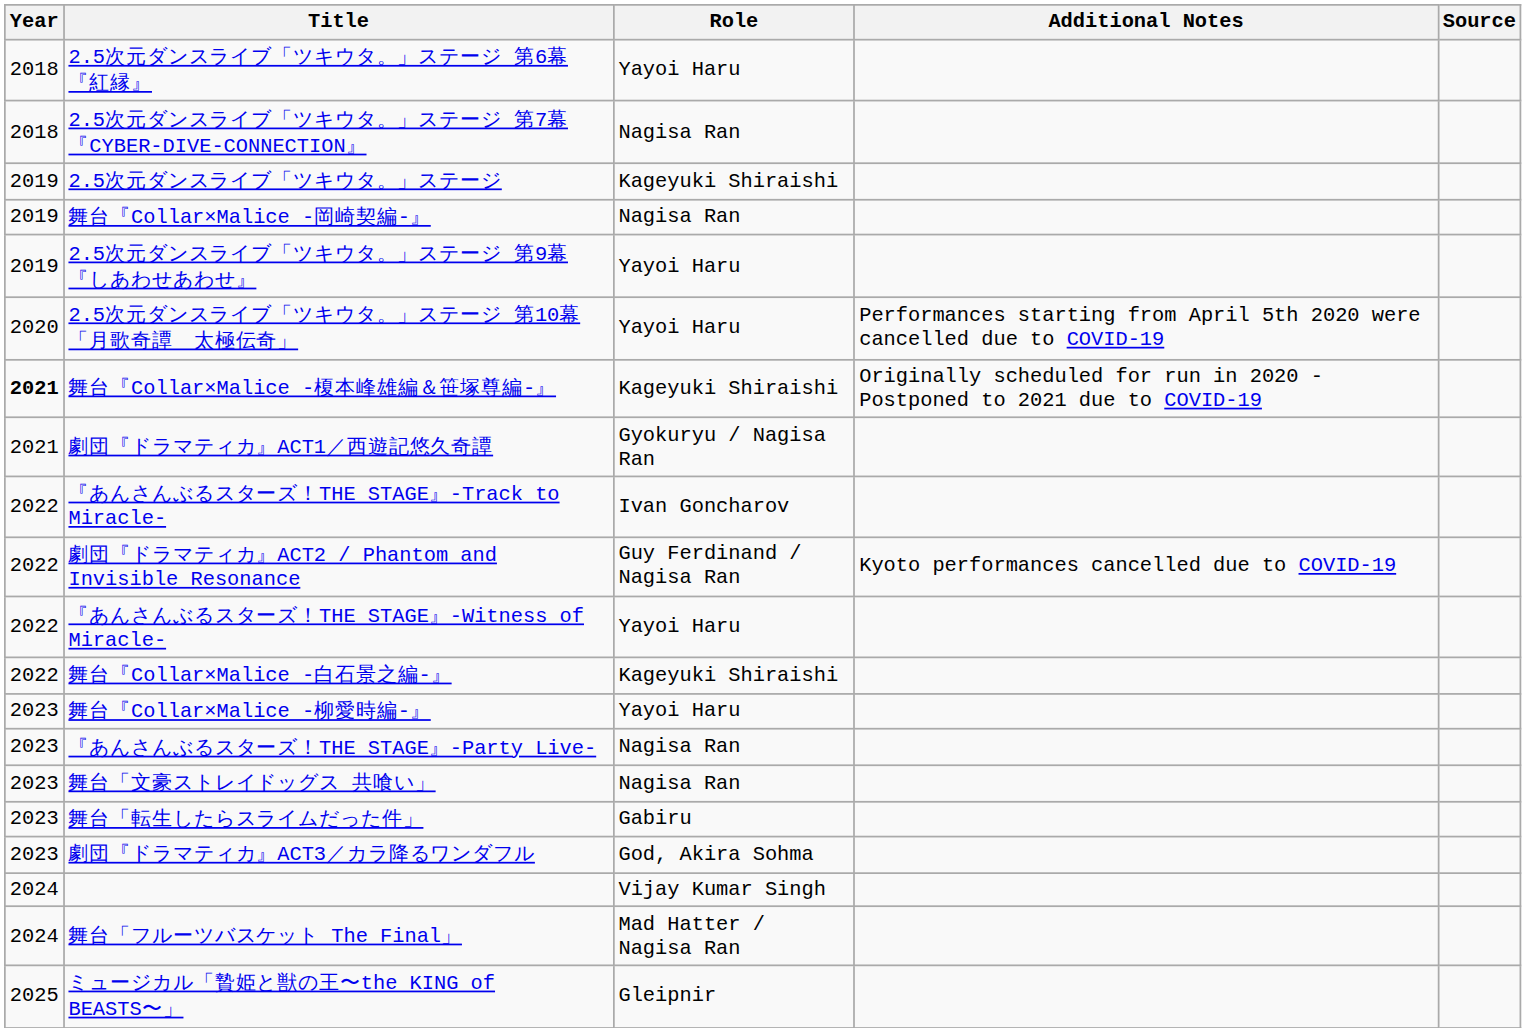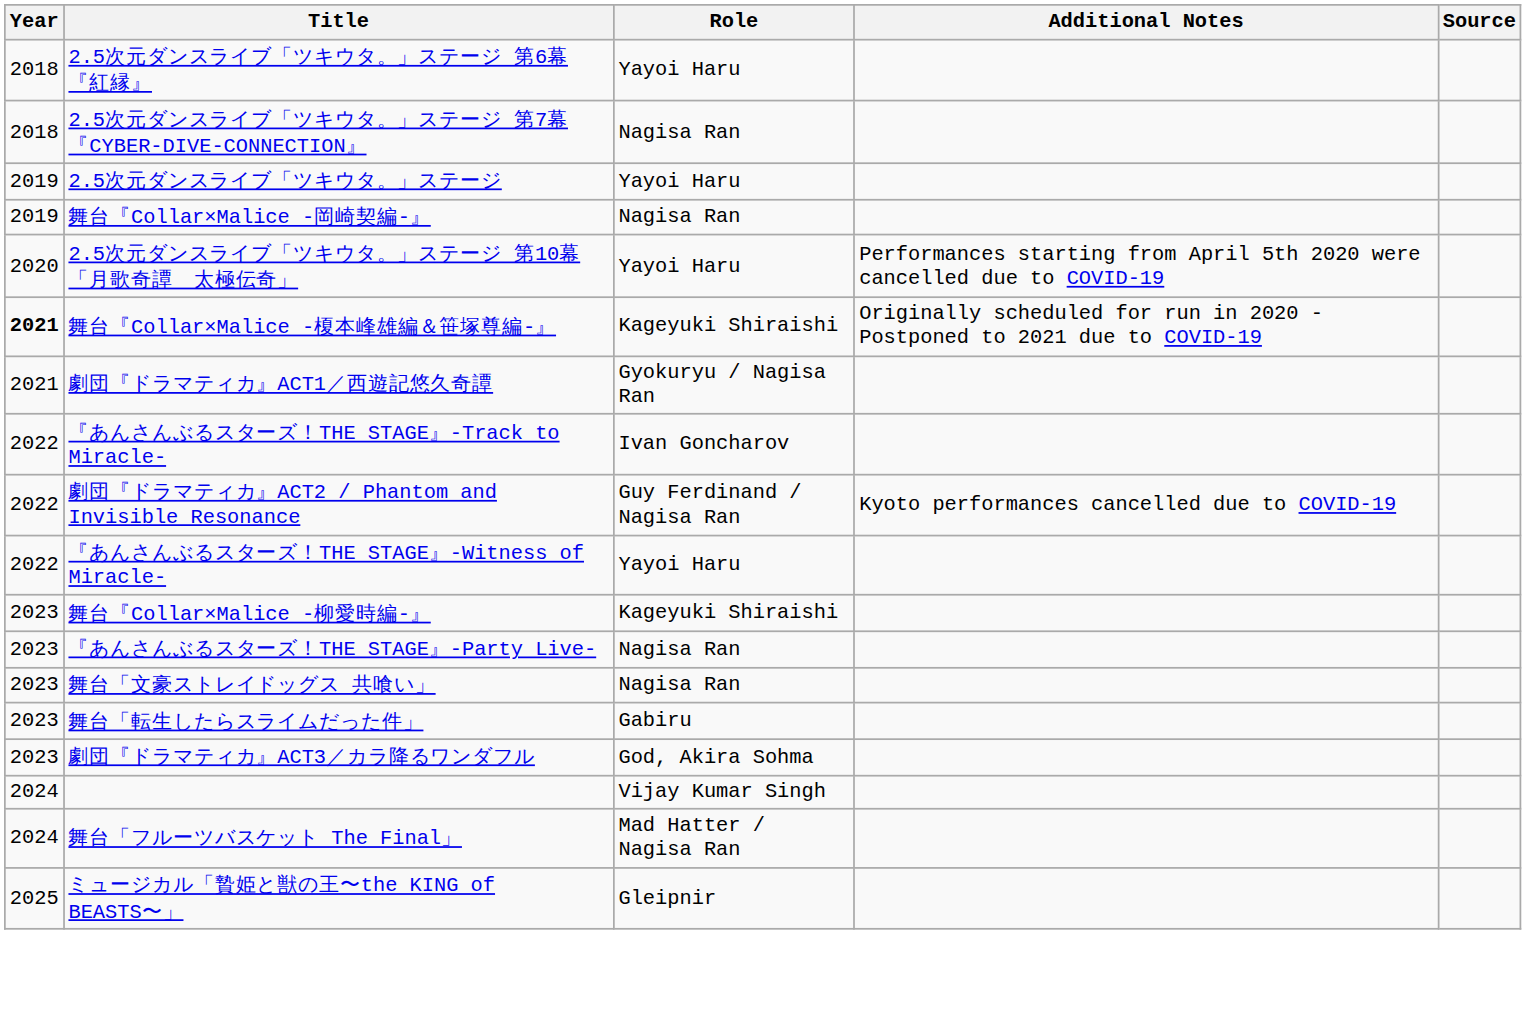2.5次元ダンスライブ「ツキウタ。」ステージ | Role: Kageyuki Shiraishi -> Yayoi Haru
- row: 2019 | 2.5次元ダンスライブ「ツキウタ。」ステージ 第9幕『しあわせあわせ』 | Yayoi Haru
- row: 2022 | 舞台『Collar×Malice -白石景之編-』 | Kageyuki Shiraishi
舞台『Collar×Malice -柳愛時編-』 | Role: Yayoi Haru -> Kageyuki Shiraishi
